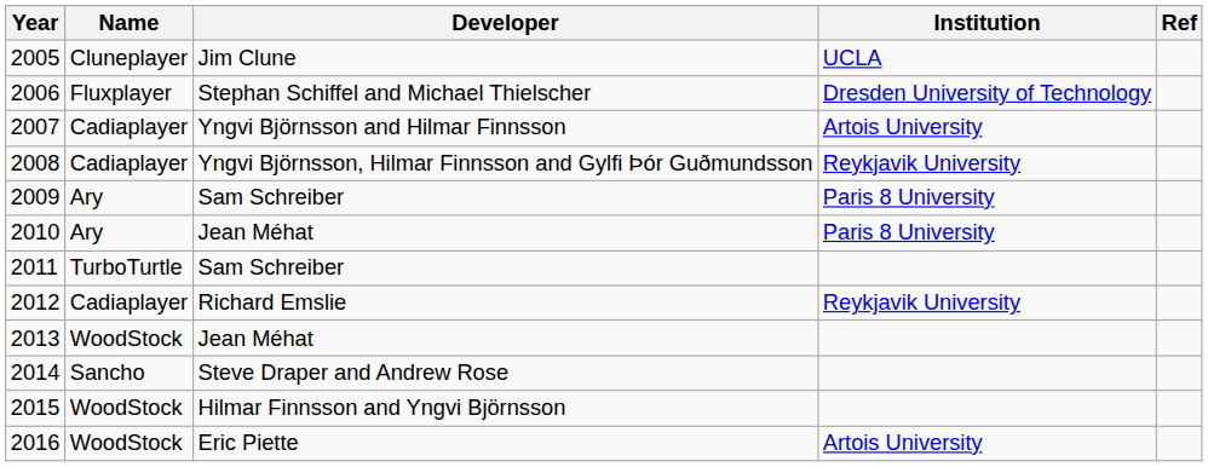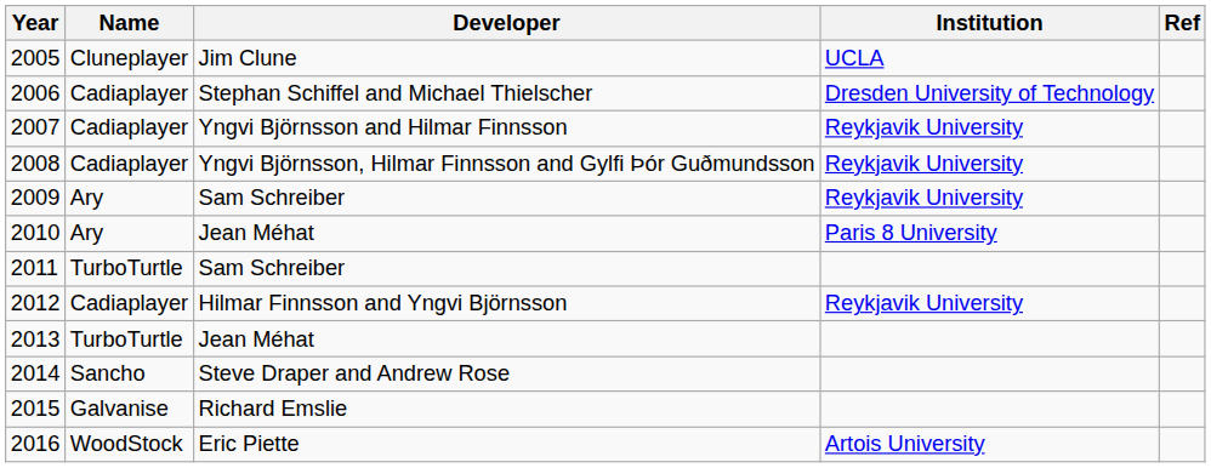2006 | Name: Fluxplayer -> Cadiaplayer
2007 | Institution: Artois University -> Reykjavik University
2009 | Institution: Paris 8 University -> Reykjavik University
2012 | Developer: Richard Emslie -> Hilmar Finnsson and Yngvi Björnsson
2013 | Name: WoodStock -> TurboTurtle
2015 | Name: WoodStock -> Galvanise
2015 | Developer: Hilmar Finnsson and Yngvi Björnsson -> Richard Emslie
